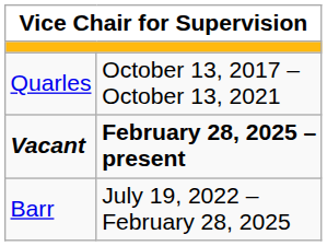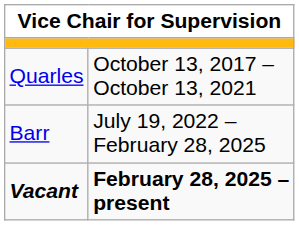rows swapped: Barr <-> Vacant
